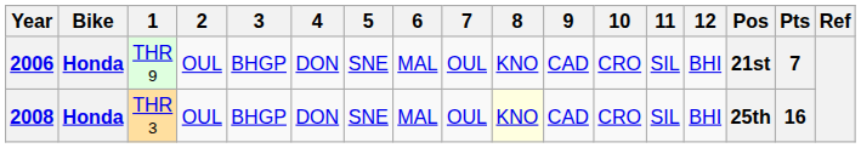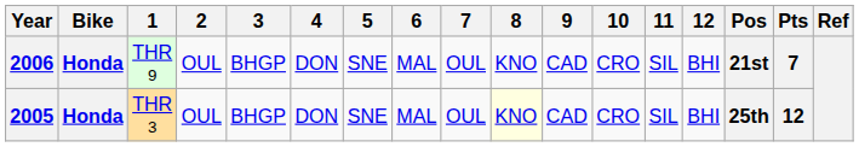THR 3 | Year: 2008 -> 2005
THR 3 | Pts: 16 -> 12
